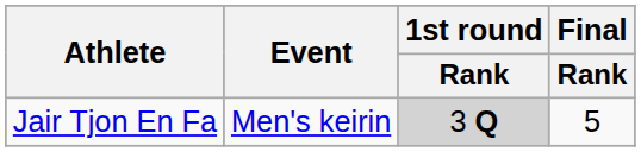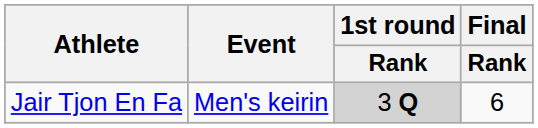Jair Tjon En Fa | Final / Rank: 5 -> 6
